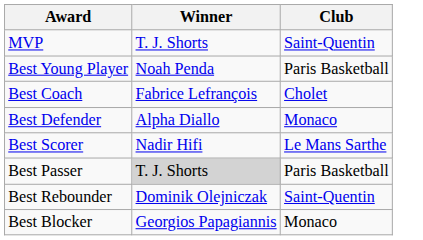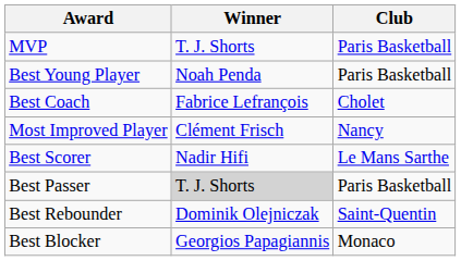MVP | Club: Saint-Quentin -> Paris Basketball
+ row: Most Improved Player | Clément Frisch | Nancy
- row: Best Defender | Alpha Diallo | Monaco
